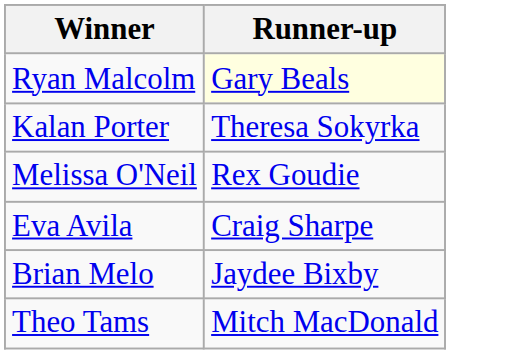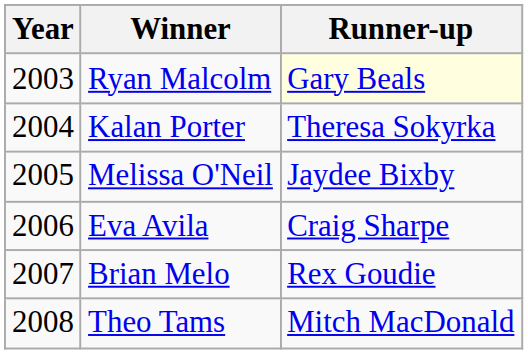+ column: Year | 2003 | 2004 | 2005 | 2006 | 2007 | 2008
Melissa O'Neil | Runner-up: Rex Goudie -> Jaydee Bixby
Brian Melo | Runner-up: Jaydee Bixby -> Rex Goudie
